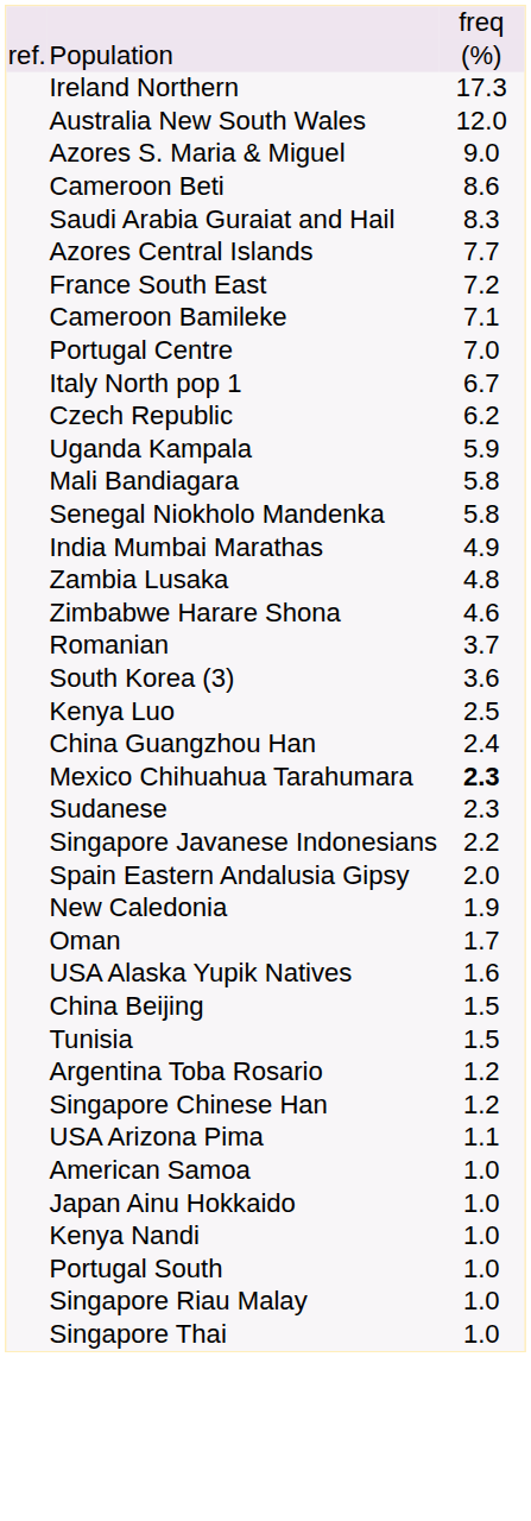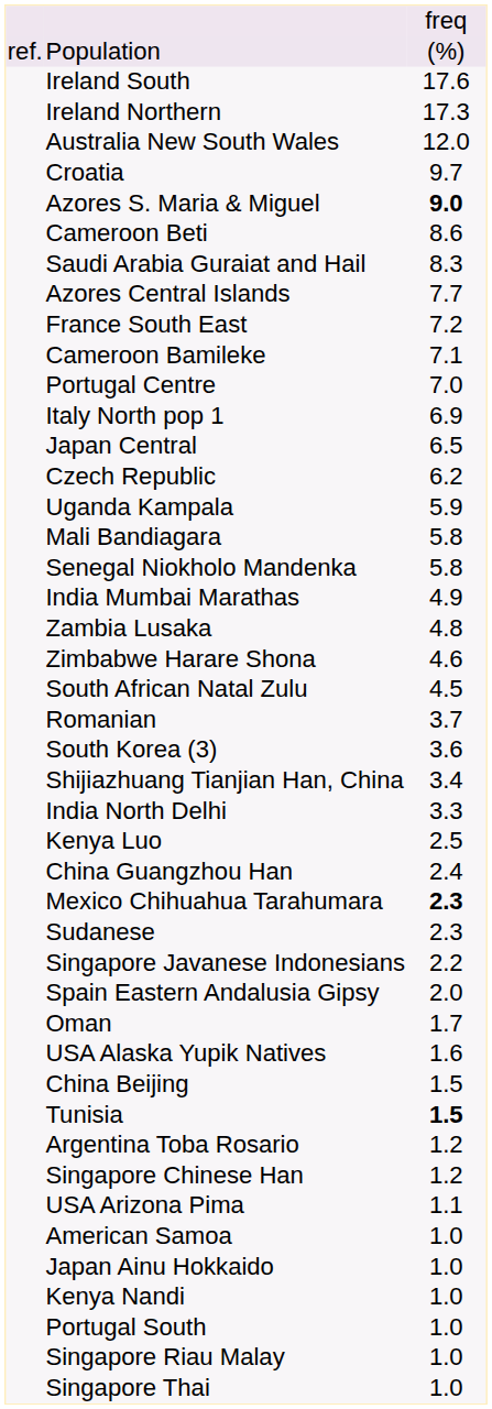+ row: Ireland South | 17.6
+ row: Croatia | 9.7
Azores S. Maria & Miguel | column 3: normal -> bold
Italy North pop 1 | column 3: 6.7 -> 6.9
+ row: Japan Central | 6.5
+ row: South African Natal Zulu | 4.5
+ row: Shijiazhuang Tianjian Han, China | 3.4
+ row: India North Delhi | 3.3
- row: New Caledonia | 1.9
Tunisia | column 3: normal -> bold
